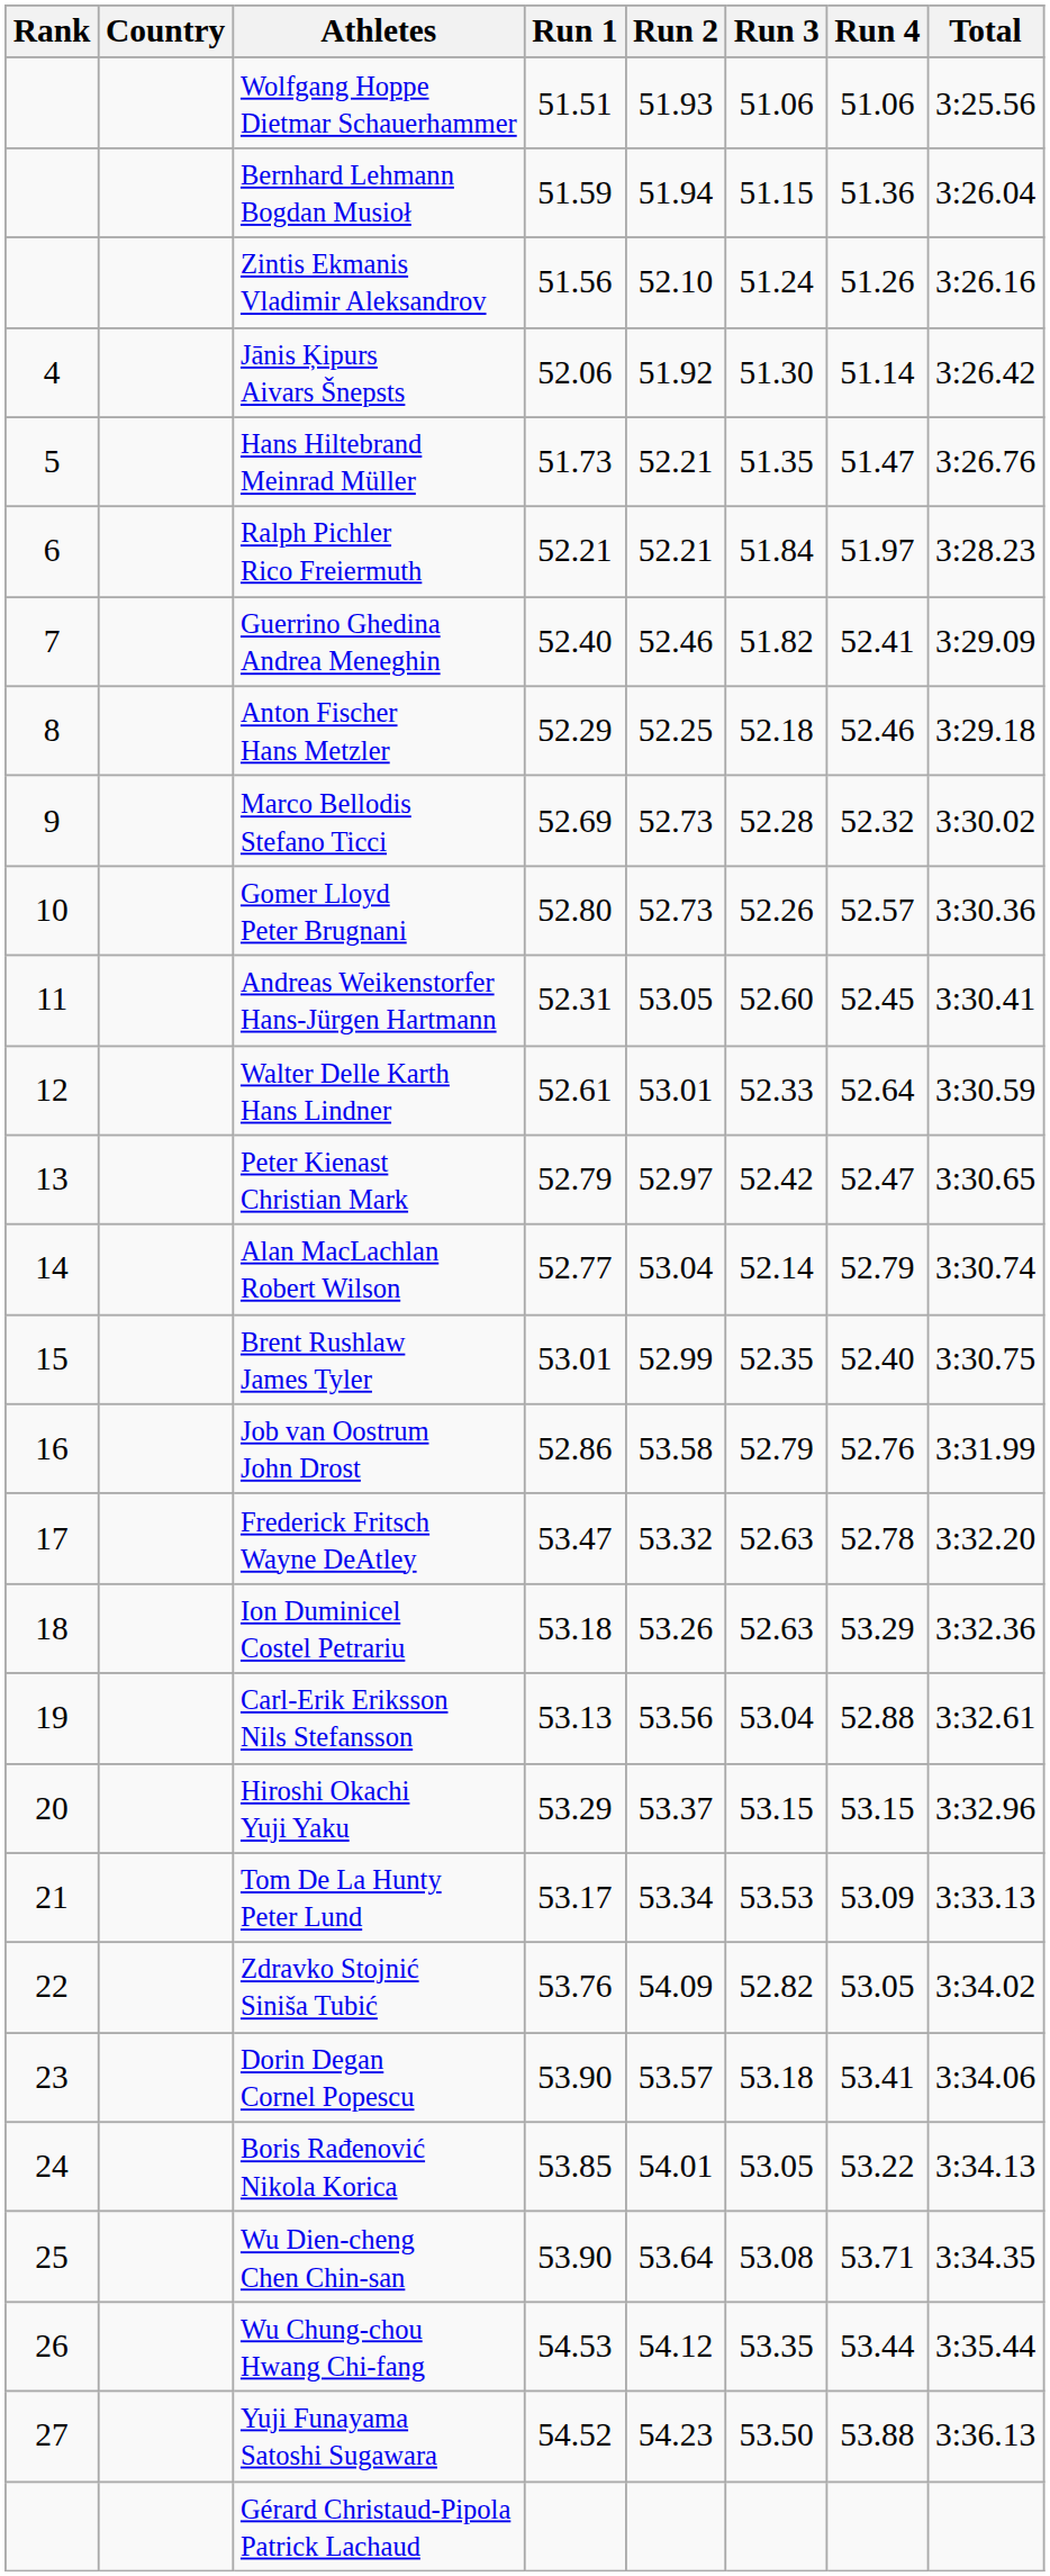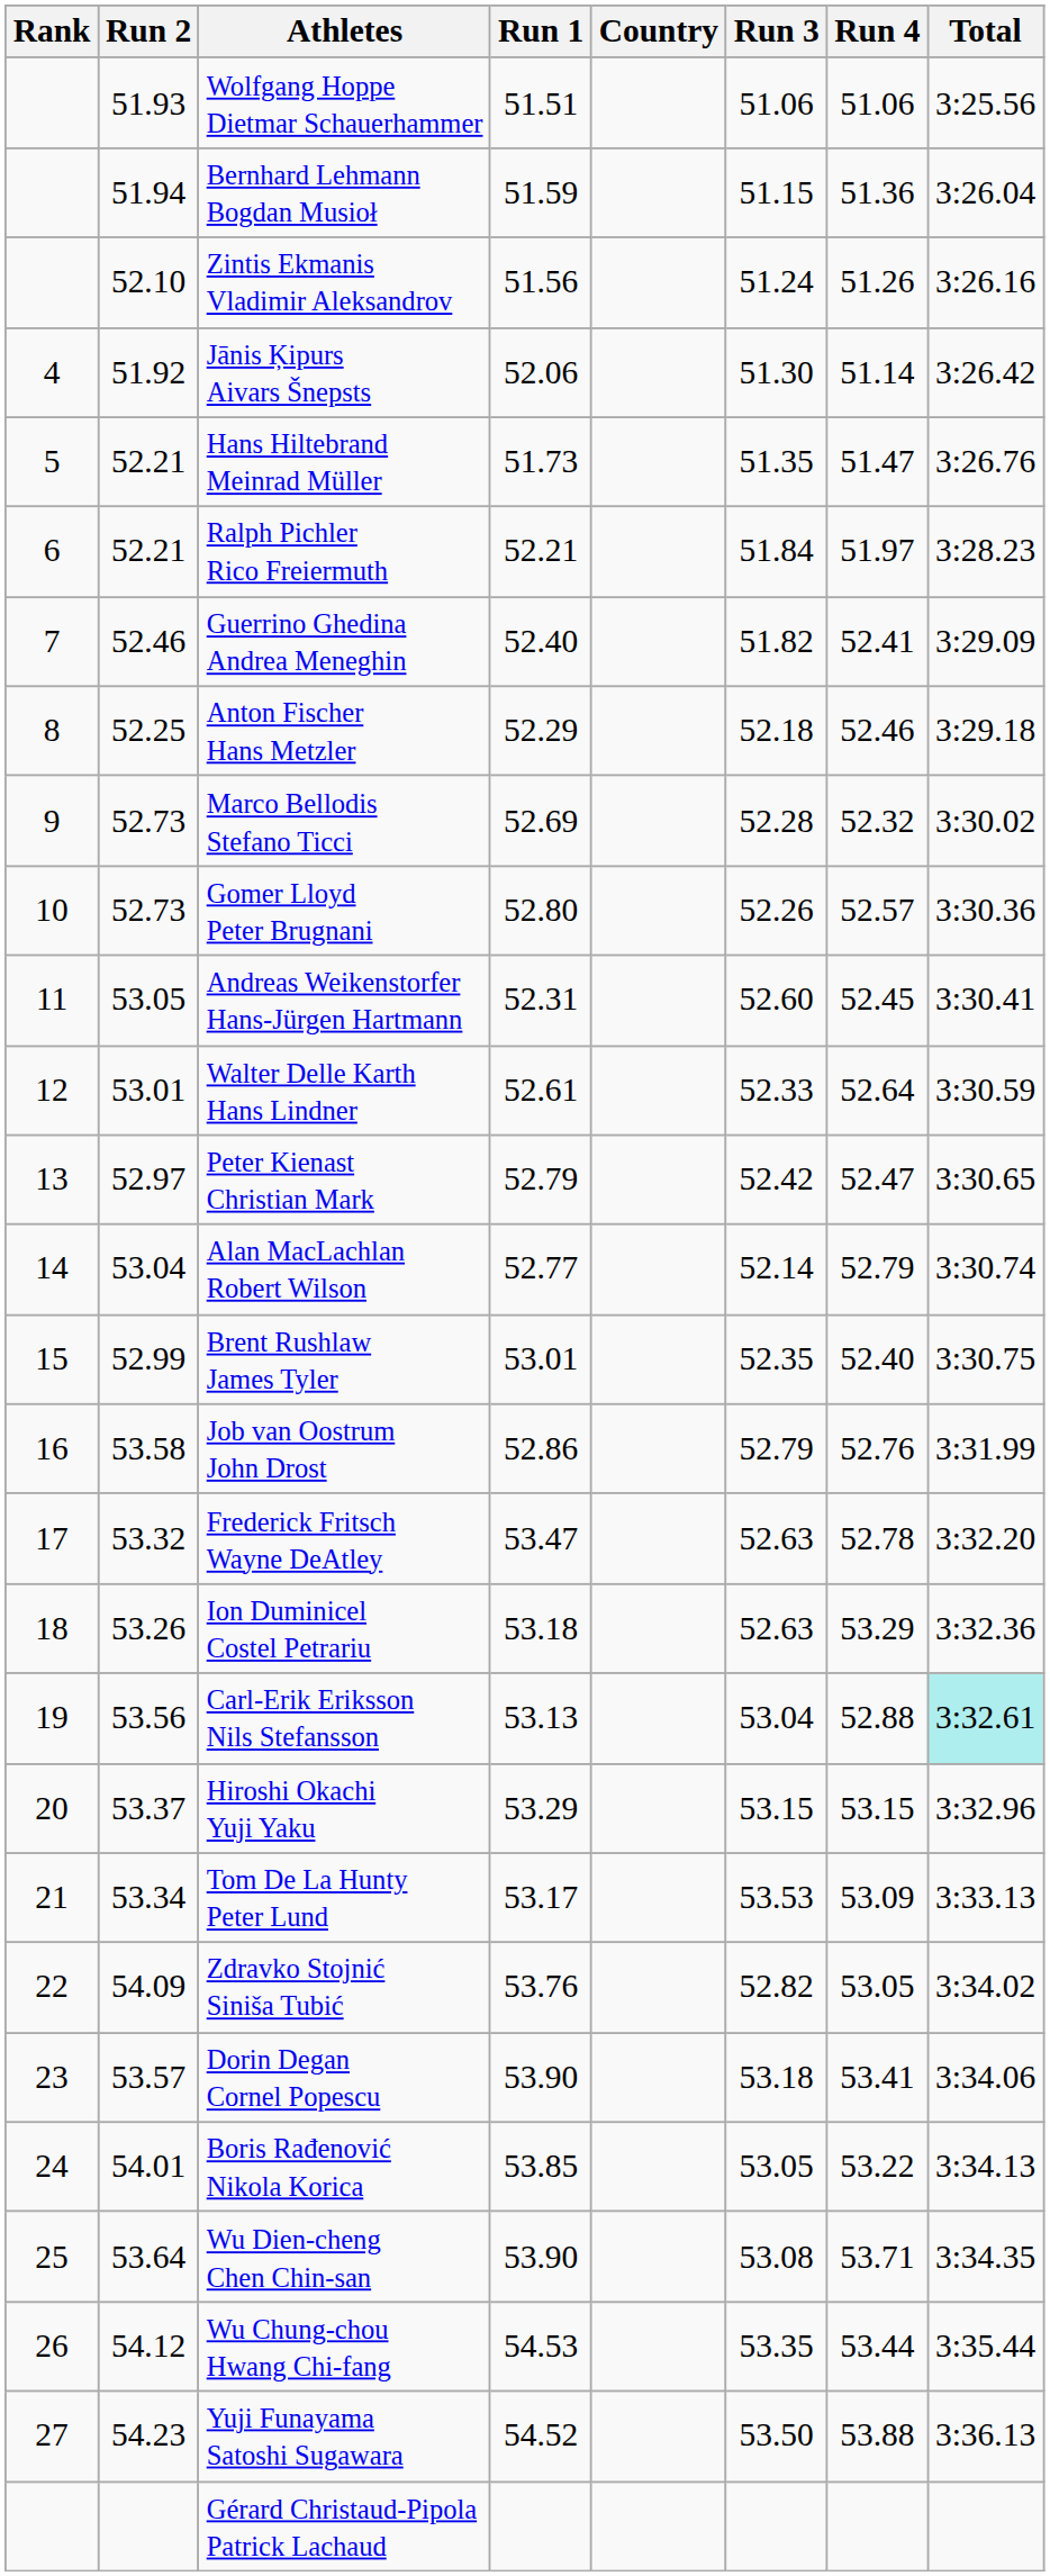columns swapped: Country <-> Run 2
Carl-Erik Eriksson Nils Stefansson | Total: no background -> paleturquoise background
